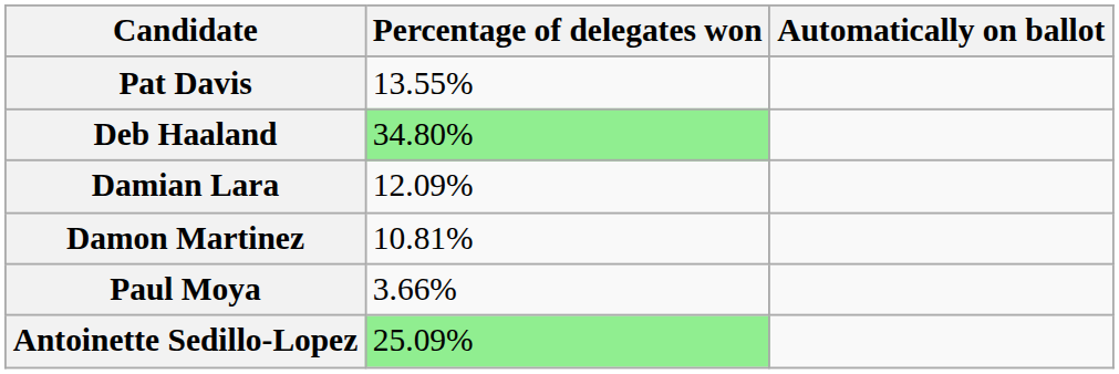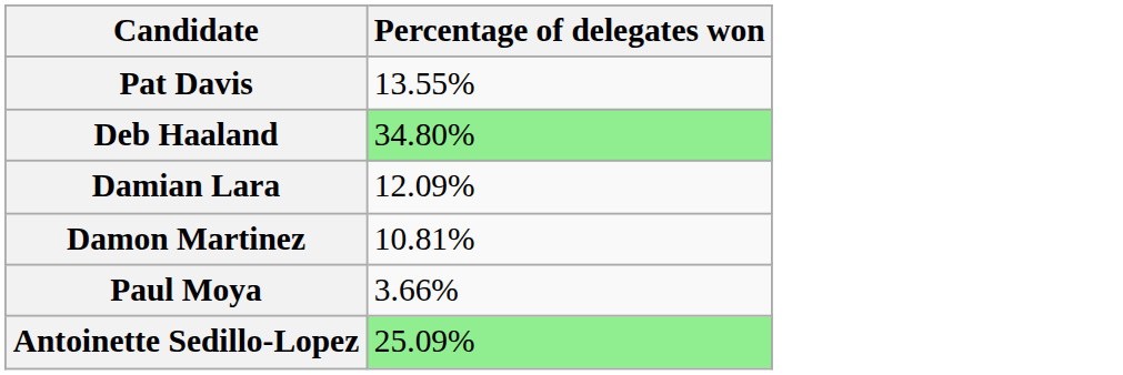- column: Automatically on ballot
